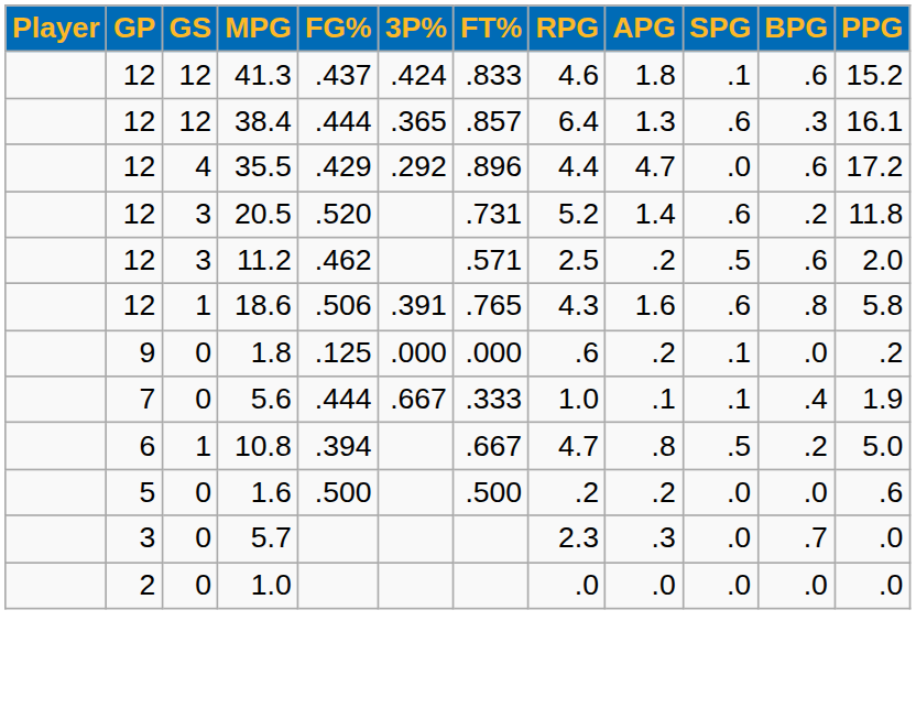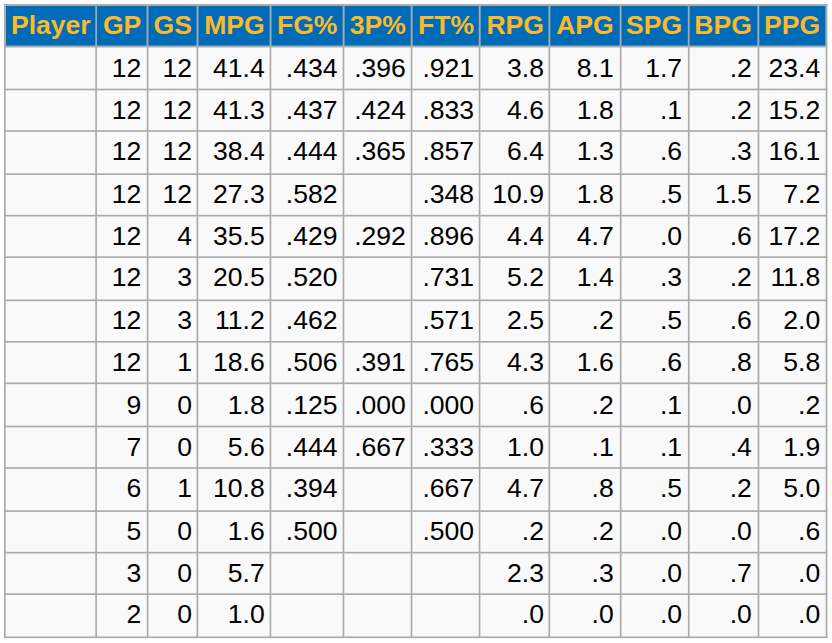+ row: 12 | 12 | 41.4 | .434 | .396 | .921 | 3.8 | 8.1 | 1.7 | .2 | 23.4
41.3 | BPG: .6 -> .2
+ row: 12 | 12 | 27.3 | .582 | .348 | 10.9 | 1.8 | .5 | 1.5 | 7.2
20.5 | SPG: .6 -> .3
